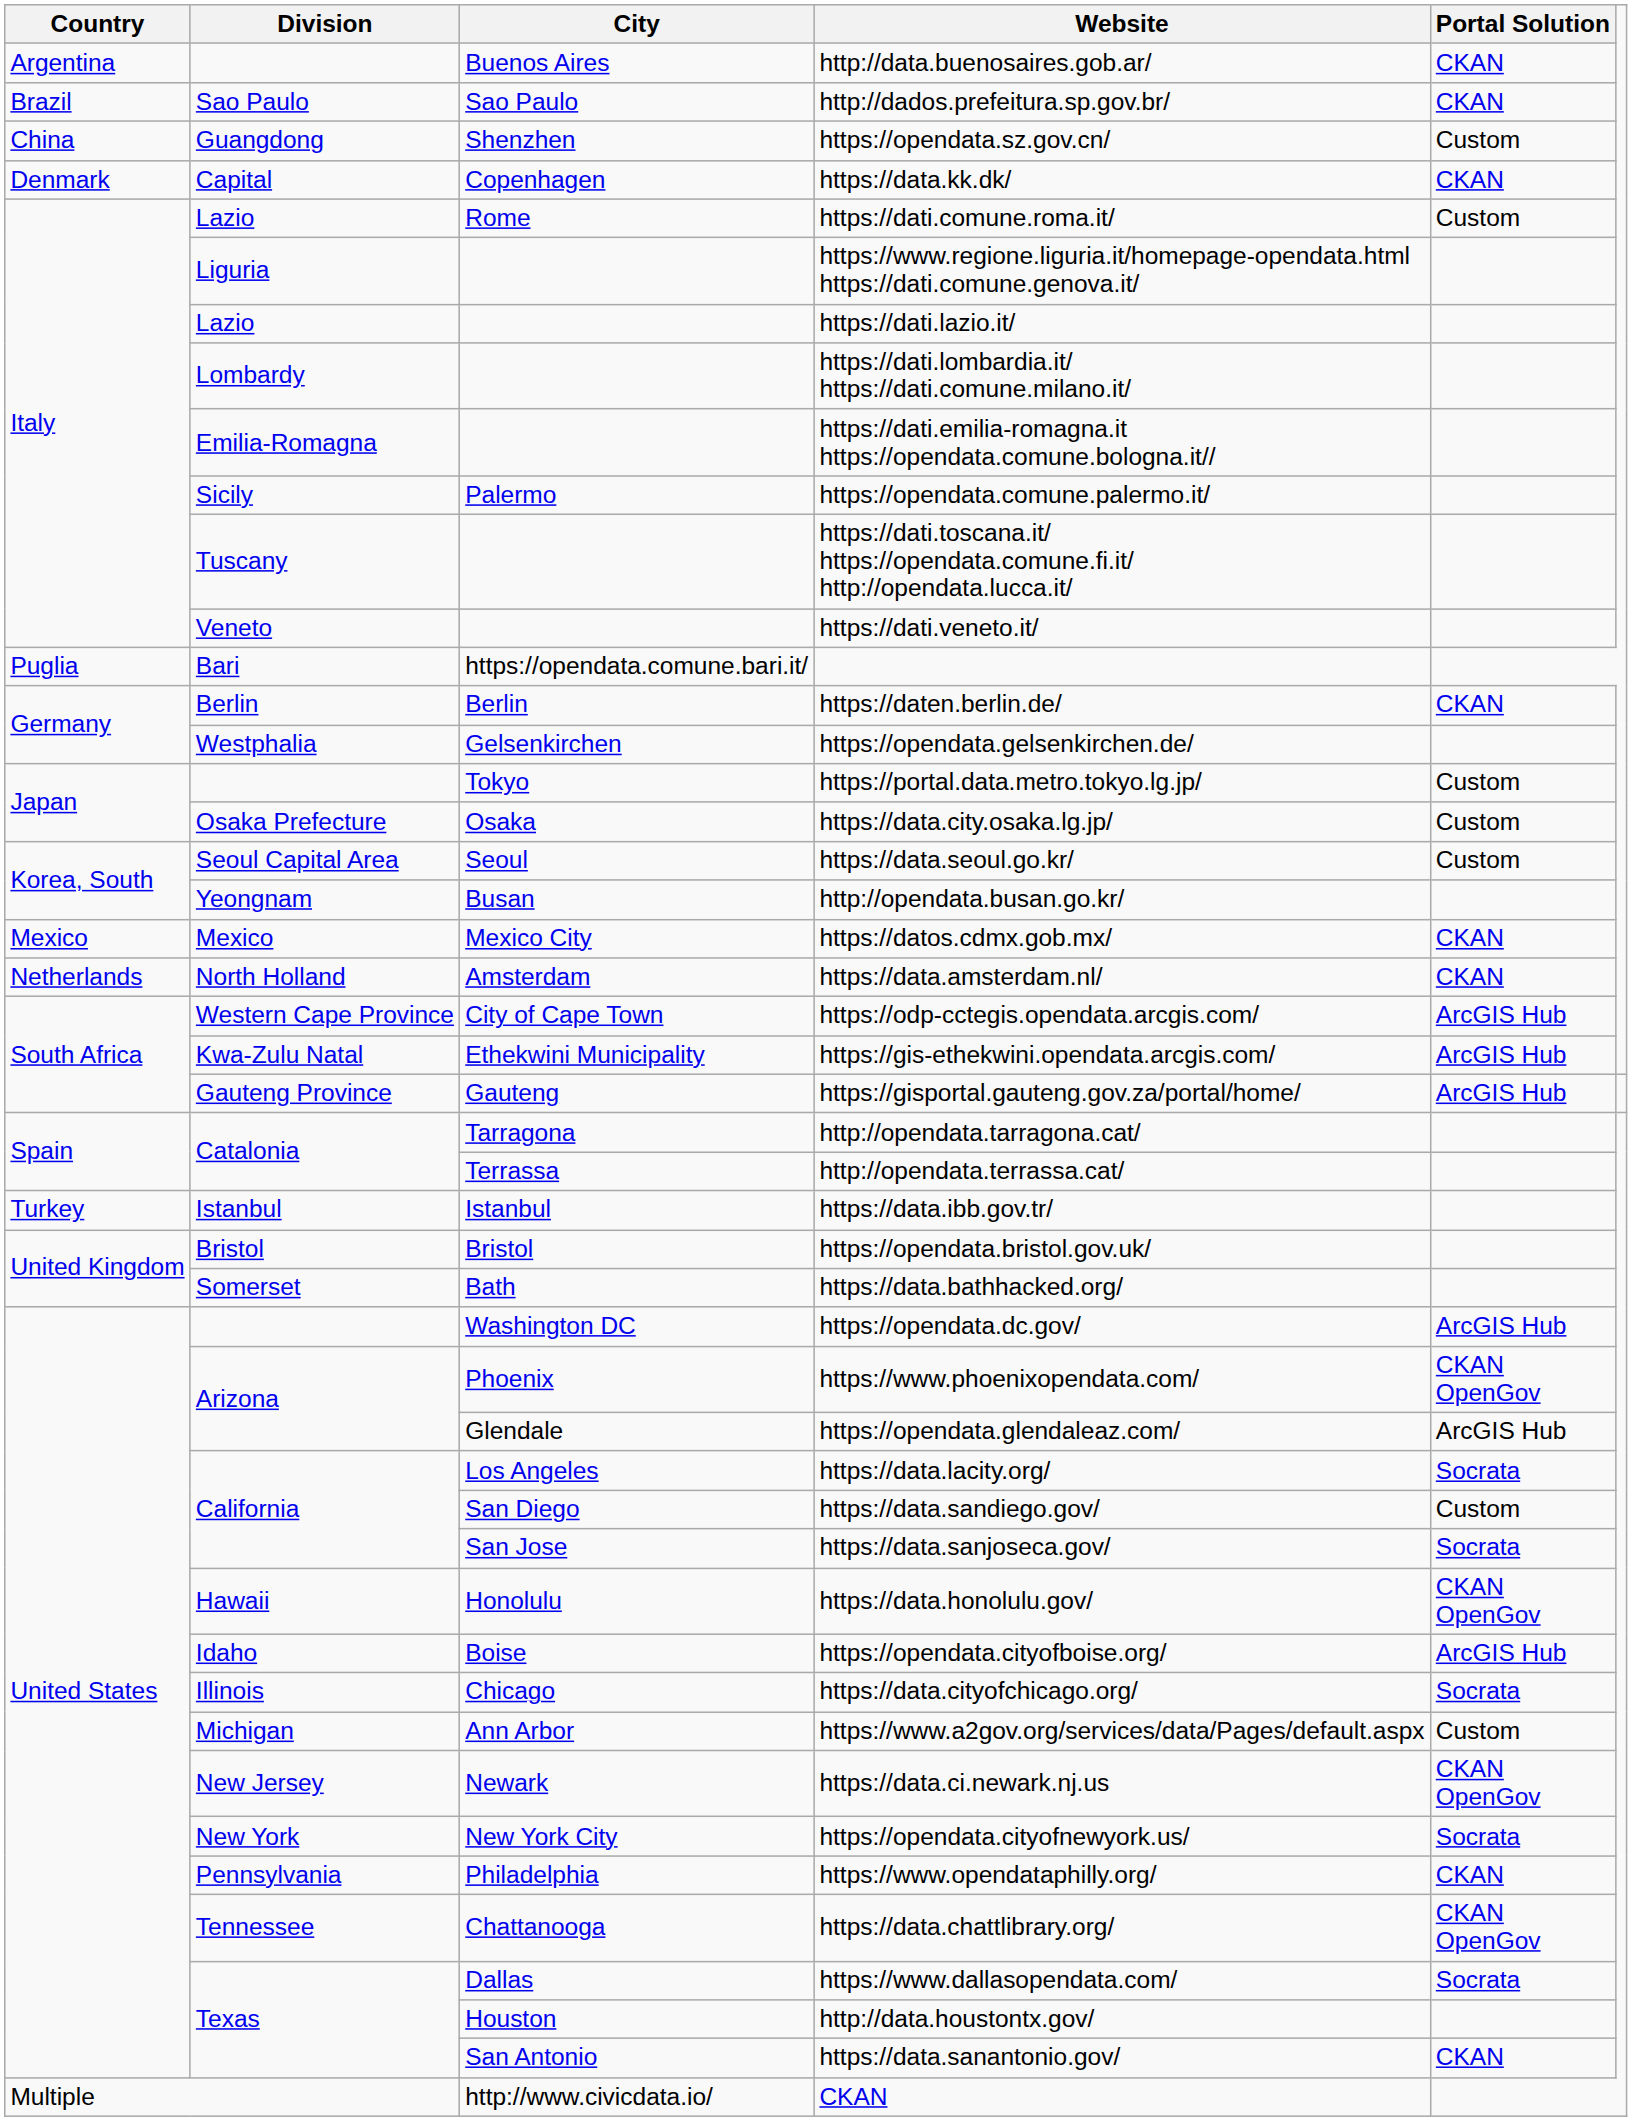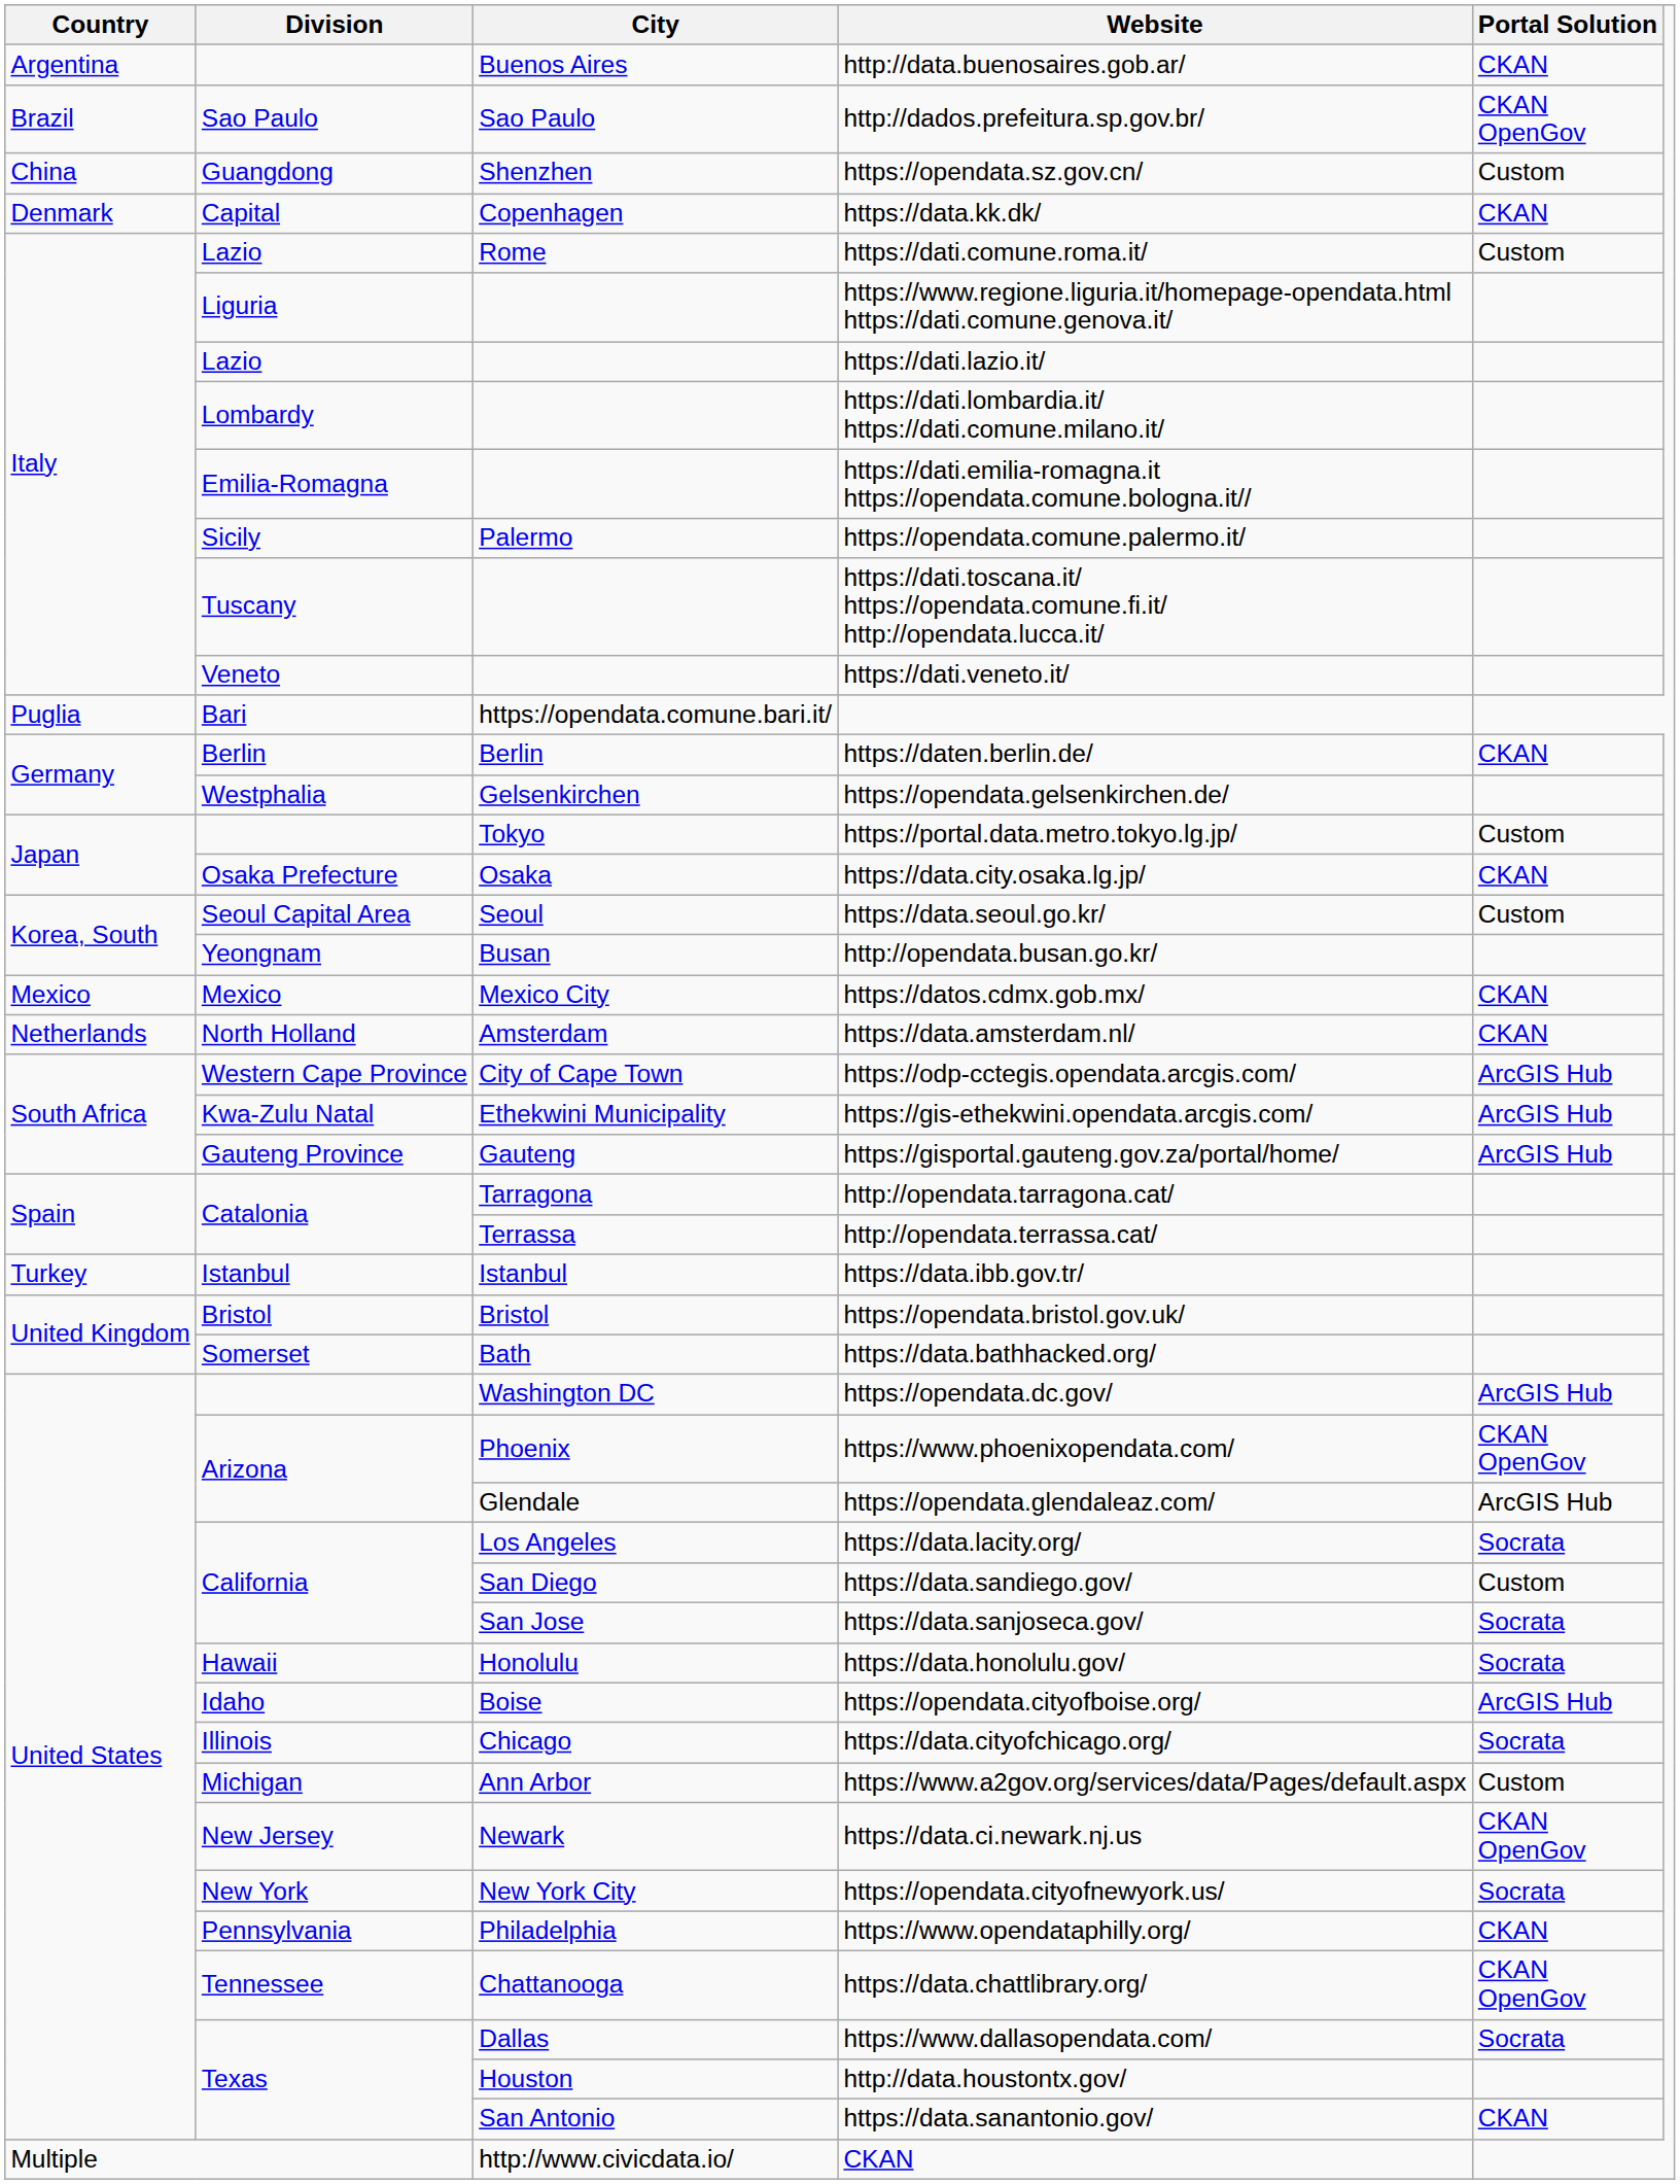http://dados.prefeitura.sp.gov.br/ | Portal Solution: CKAN -> CKAN OpenGov
https://data.city.osaka.lg.jp/ | Portal Solution: Custom -> CKAN
https://data.honolulu.gov/ | Portal Solution: CKAN OpenGov -> Socrata
